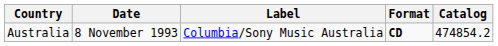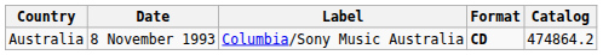Australia | Catalog: 474854.2 -> 474864.2
